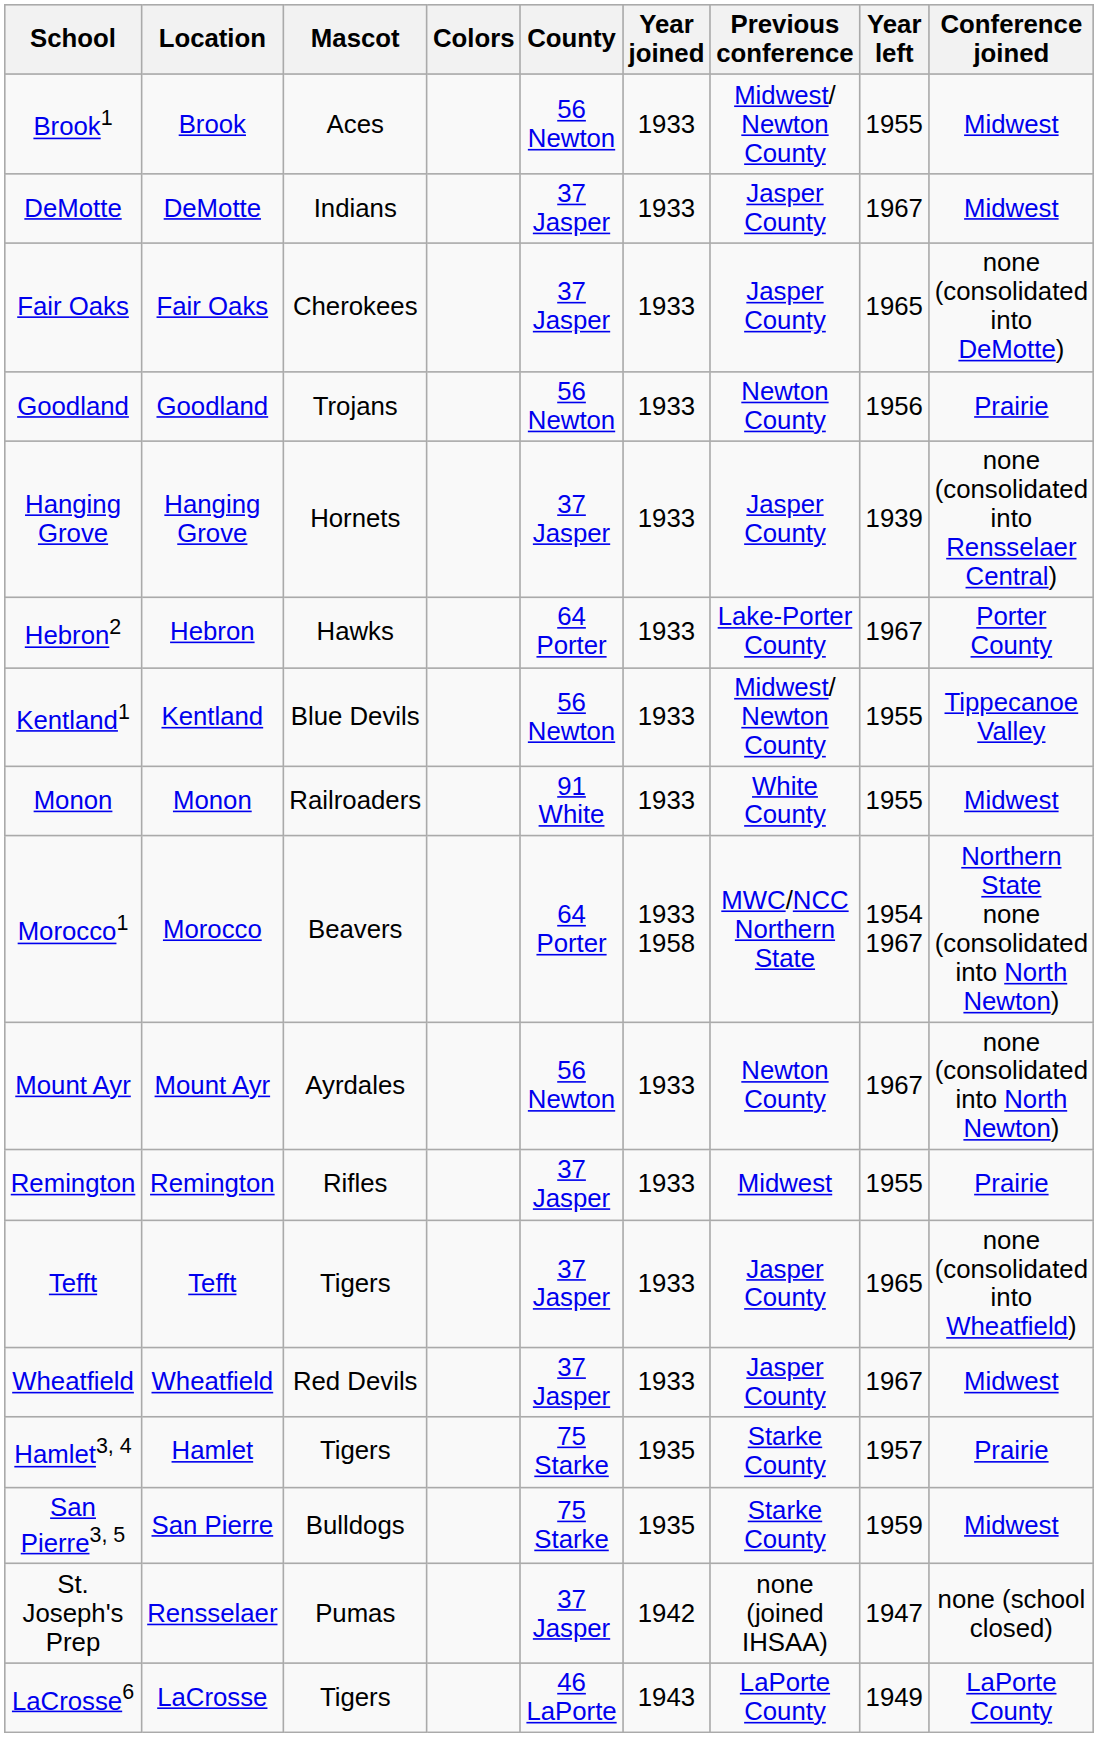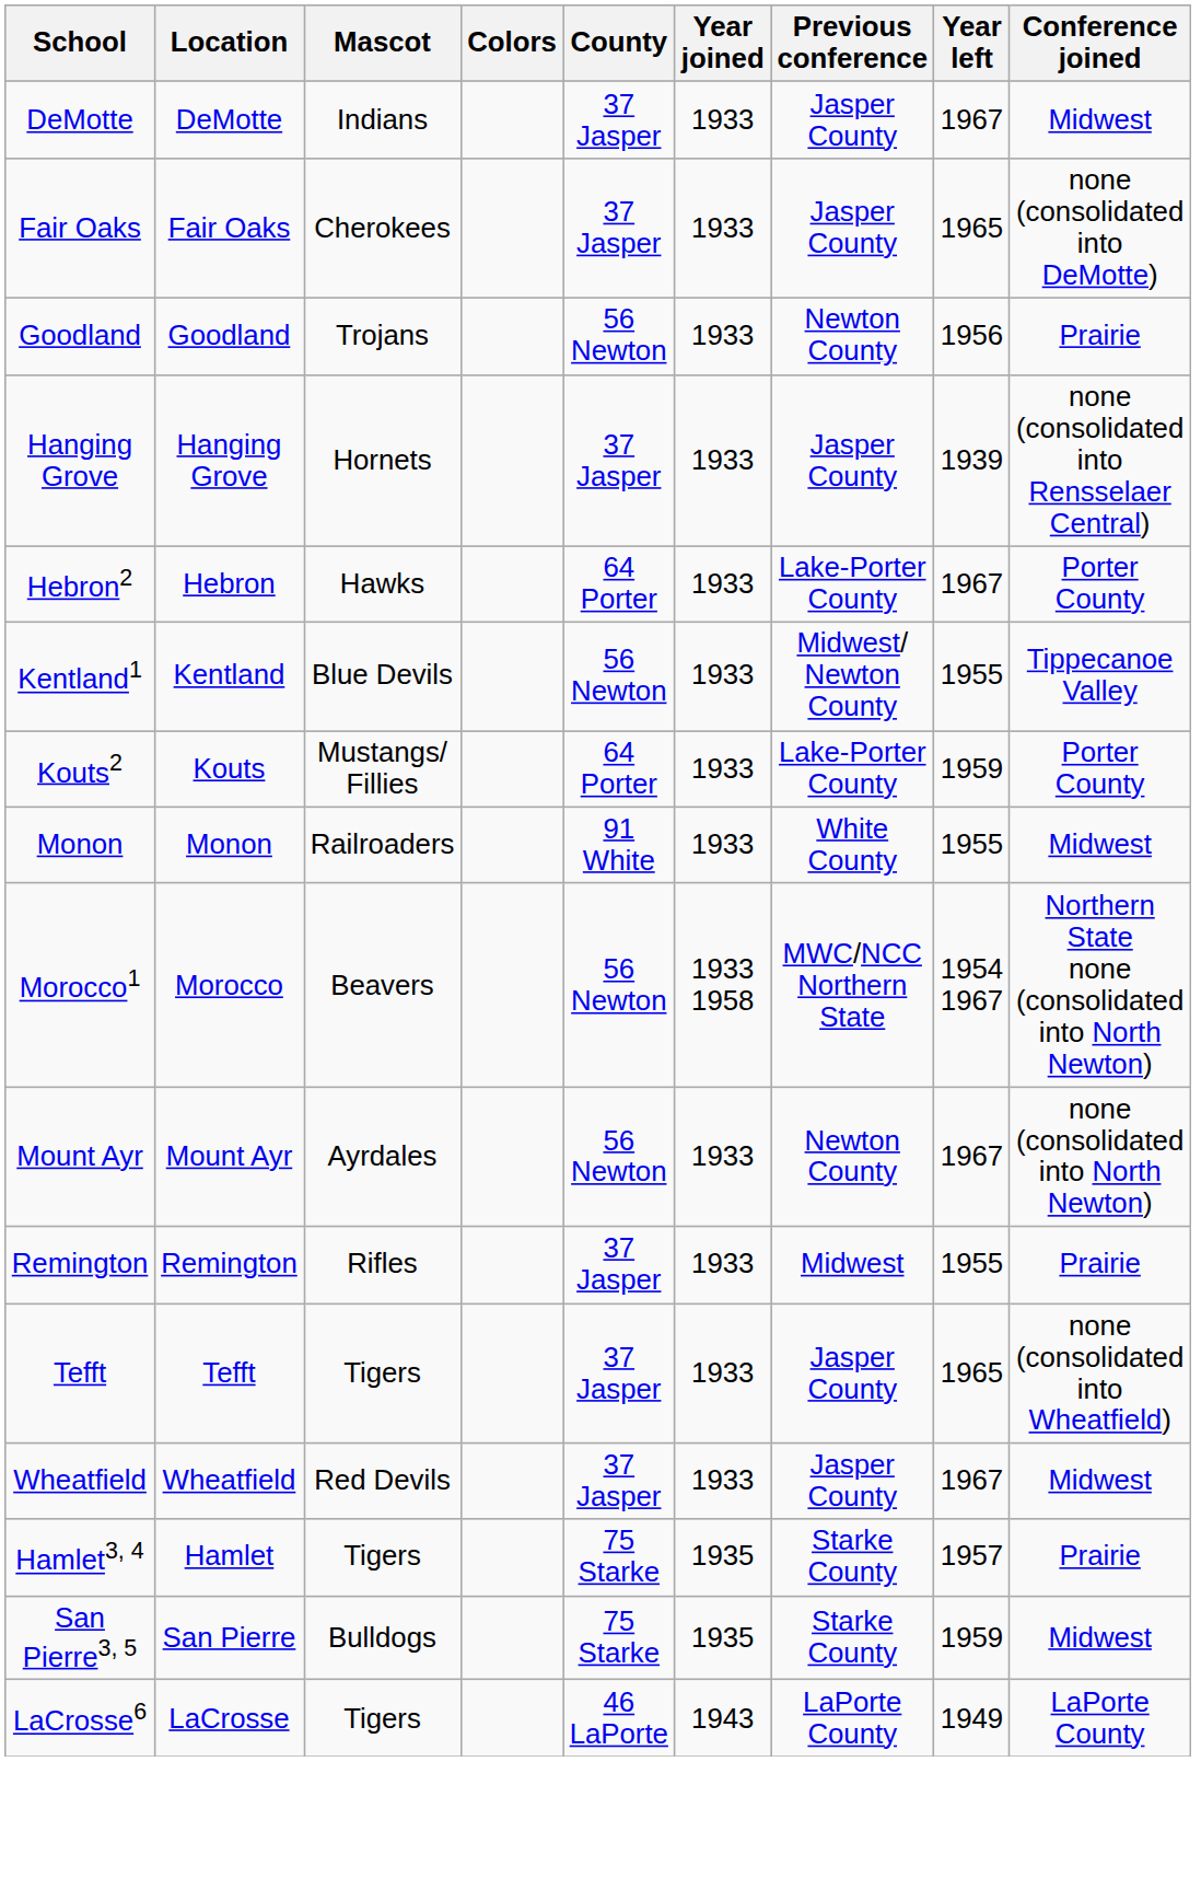- row: Brook1 | Brook | Aces | 56 Newton | 1933 | Midwest/ Newton County | 1955 | Midwest
+ row: Kouts2 | Kouts | Mustangs/ Fillies | 64 Porter | 1933 | Lake-Porter County | 1959 | Porter County
Morocco1 | County: 64 Porter -> 56 Newton
- row: St. Joseph's Prep | Rensselaer | Pumas | 37 Jasper | 1942 | none (joined IHSAA) | 1947 | none (school closed)
